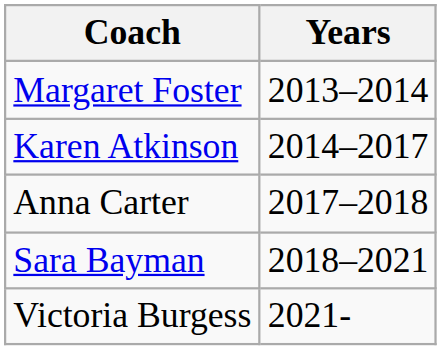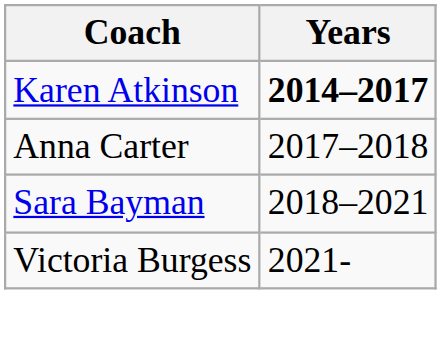- row: Margaret Foster | 2013–2014
Karen Atkinson | Years: normal -> bold
